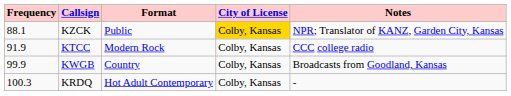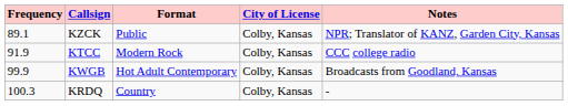KZCK | Frequency: 88.1 -> 89.1
KZCK | City of License: gold background -> no background
KWGB | Format: Country -> Hot Adult Contemporary
KRDQ | Format: Hot Adult Contemporary -> Country
